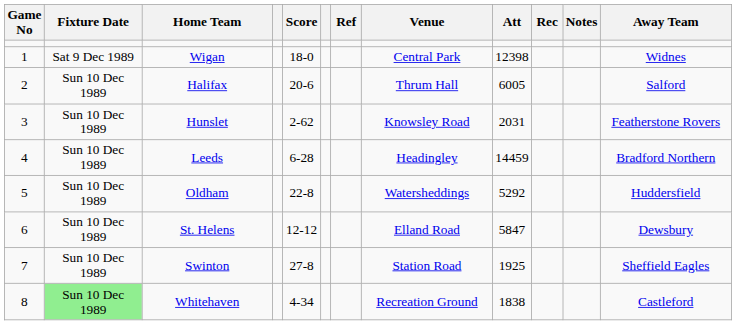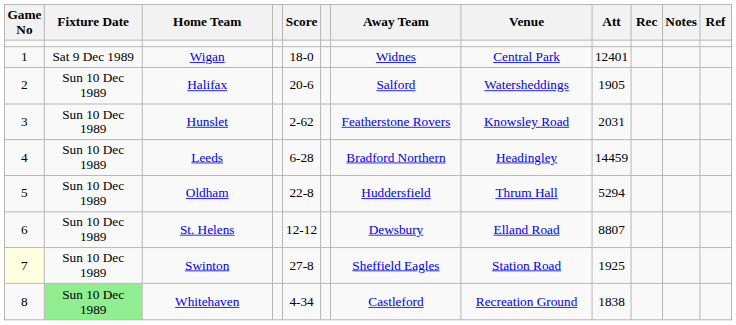columns swapped: Away Team <-> Ref
Wigan | Att: 12398 -> 12401
Halifax | Venue: Thrum Hall -> Watersheddings
Halifax | Att: 6005 -> 1905
Oldham | Venue: Watersheddings -> Thrum Hall
Oldham | Att: 5292 -> 5294
St. Helens | Att: 5847 -> 8807
Swinton | Game No: no background -> lightyellow background
